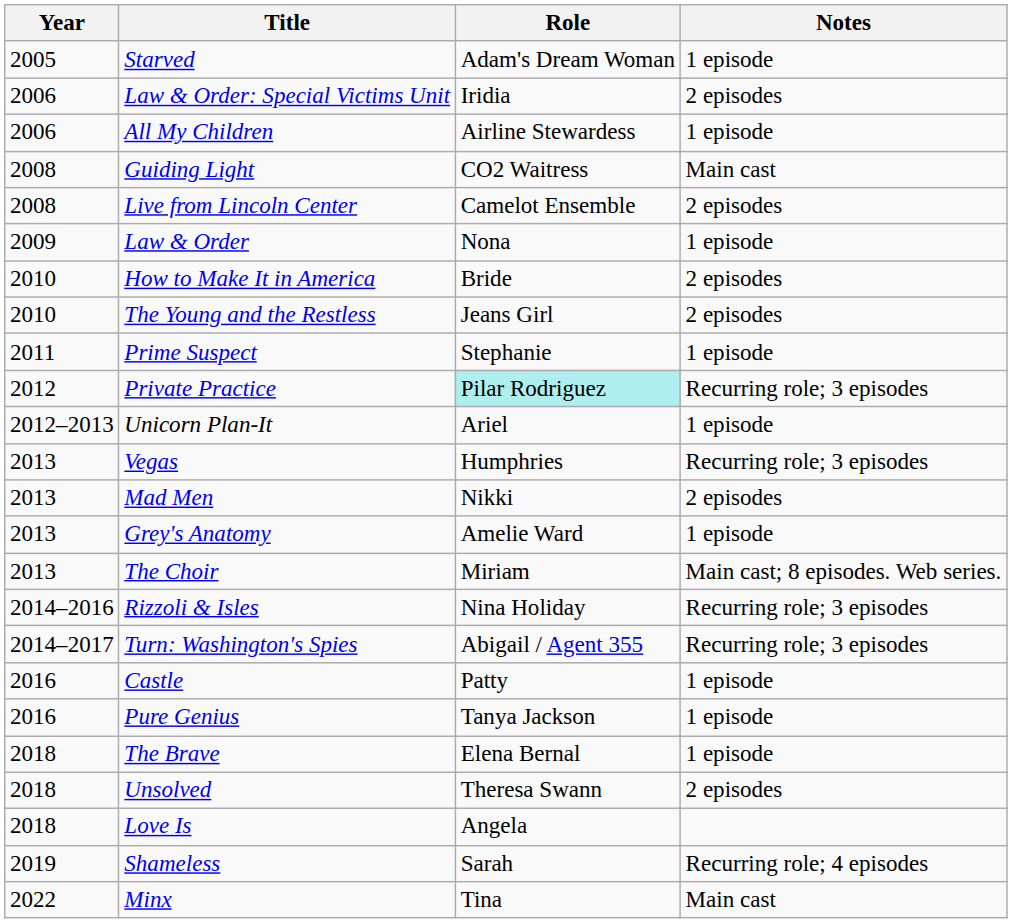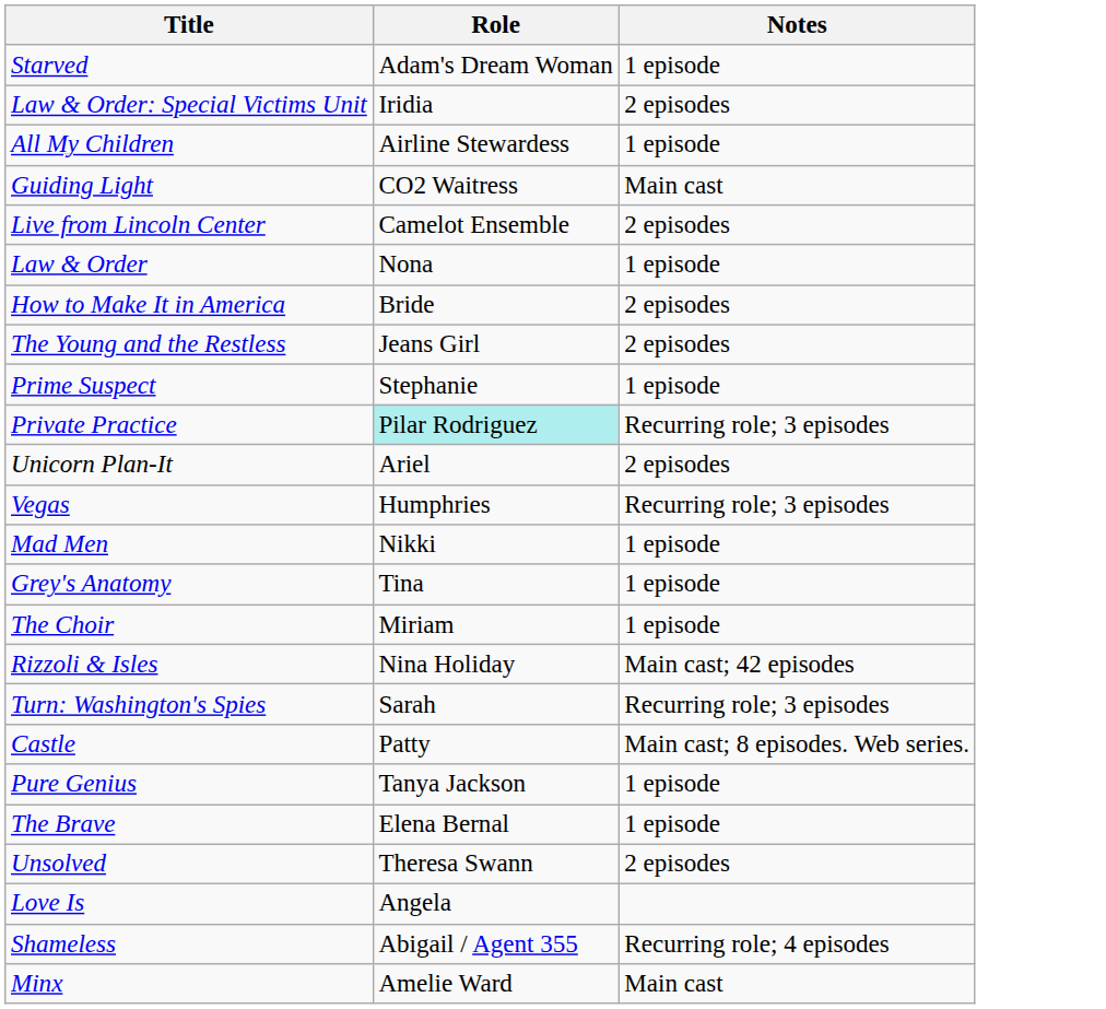- column: Year | 2005 | 2006 | 2006 | 2008 | 2008 | 2009 | 2010 | 2010 | 2011 | 2012 | 2012–2013 | 2013 | 2013 | 2013 | 2013 | 2014–2016 | 2014–2017 | 2016 | 2016 | 2018 | 2018 | 2018 | 2019 | 2022
Unicorn Plan-It | Notes: 1 episode -> 2 episodes
Mad Men | Notes: 2 episodes -> 1 episode
Grey's Anatomy | Role: Amelie Ward -> Tina
The Choir | Notes: Main cast; 8 episodes. Web series. -> 1 episode
Rizzoli & Isles | Notes: Recurring role; 3 episodes -> Main cast; 42 episodes
Turn: Washington's Spies | Role: Abigail / Agent 355 -> Sarah
Castle | Notes: 1 episode -> Main cast; 8 episodes. Web series.
Shameless | Role: Sarah -> Abigail / Agent 355
Minx | Role: Tina -> Amelie Ward
